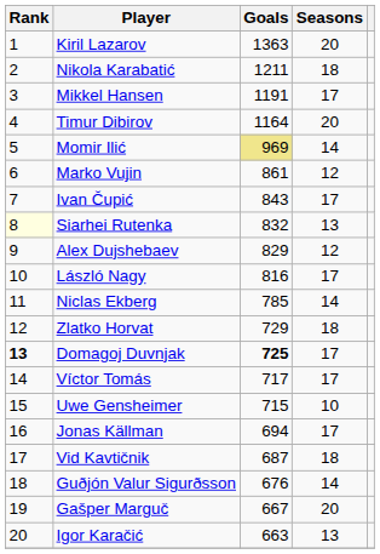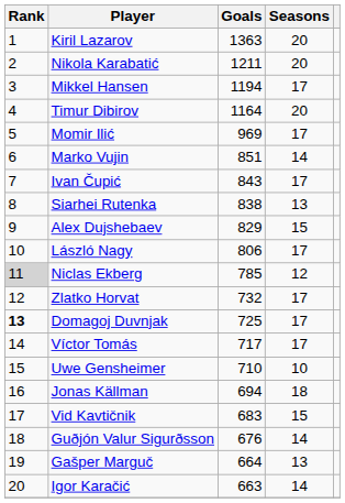Nikola Karabatić | Seasons: 18 -> 20
Mikkel Hansen | Goals: 1191 -> 1194
Momir Ilić | Goals: khaki background -> no background
Momir Ilić | Seasons: 14 -> 17
Marko Vujin | Goals: 861 -> 851
Marko Vujin | Seasons: 12 -> 14
Siarhei Rutenka | Rank: lightyellow background -> no background
Siarhei Rutenka | Goals: 832 -> 838
Alex Dujshebaev | Seasons: 12 -> 15
László Nagy | Goals: 816 -> 806
Niclas Ekberg | Rank: no background -> lightgrey background
Niclas Ekberg | Seasons: 14 -> 12
Zlatko Horvat | Goals: 729 -> 732
Zlatko Horvat | Seasons: 18 -> 17
Domagoj Duvnjak | Goals: bold -> normal
Uwe Gensheimer | Goals: 715 -> 710
Jonas Källman | Seasons: 17 -> 18
Vid Kavtičnik | Goals: 687 -> 683
Vid Kavtičnik | Seasons: 18 -> 15
Gašper Marguč | Goals: 667 -> 664
Gašper Marguč | Seasons: 20 -> 13
Igor Karačić | Seasons: 13 -> 14
